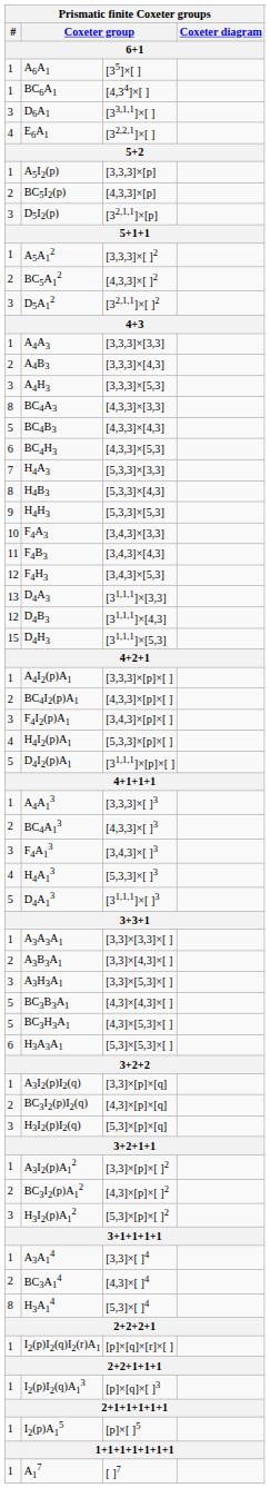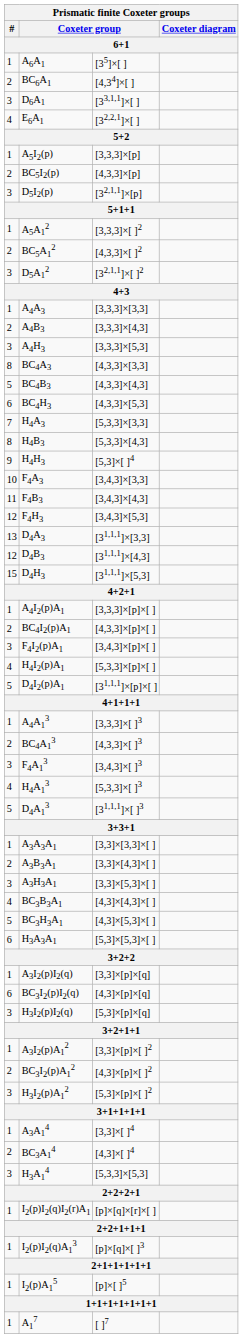BC6A1 | # / 6+1: 1 -> 2
H4H3 | column 3: [5,3,3]×[5,3] -> [5,3]×[ ]4
BC3B3A1 | # / 6+1: 5 -> 4
BC3I2(p)I2(q) | # / 6+1: 2 -> 6
H3A14 | # / 6+1: 8 -> 3
H3A14 | column 3: [5,3]×[ ]4 -> [5,3,3]×[5,3]
